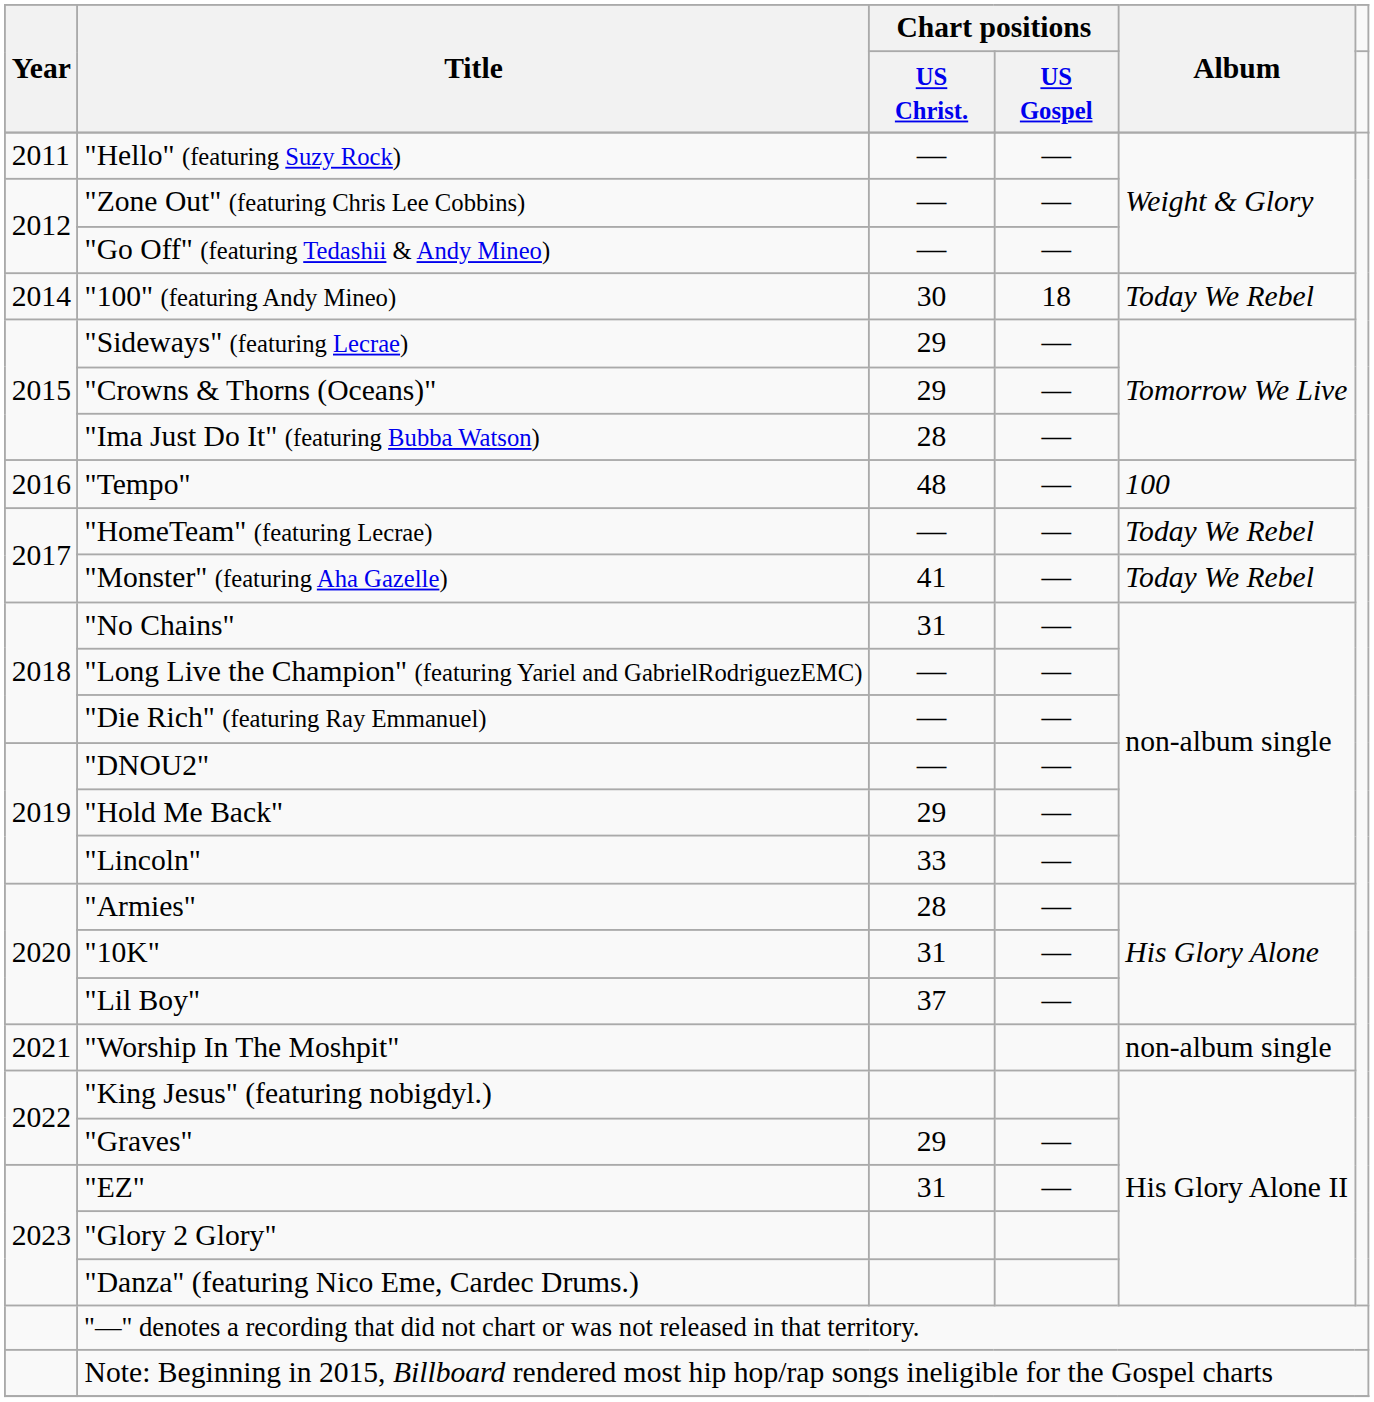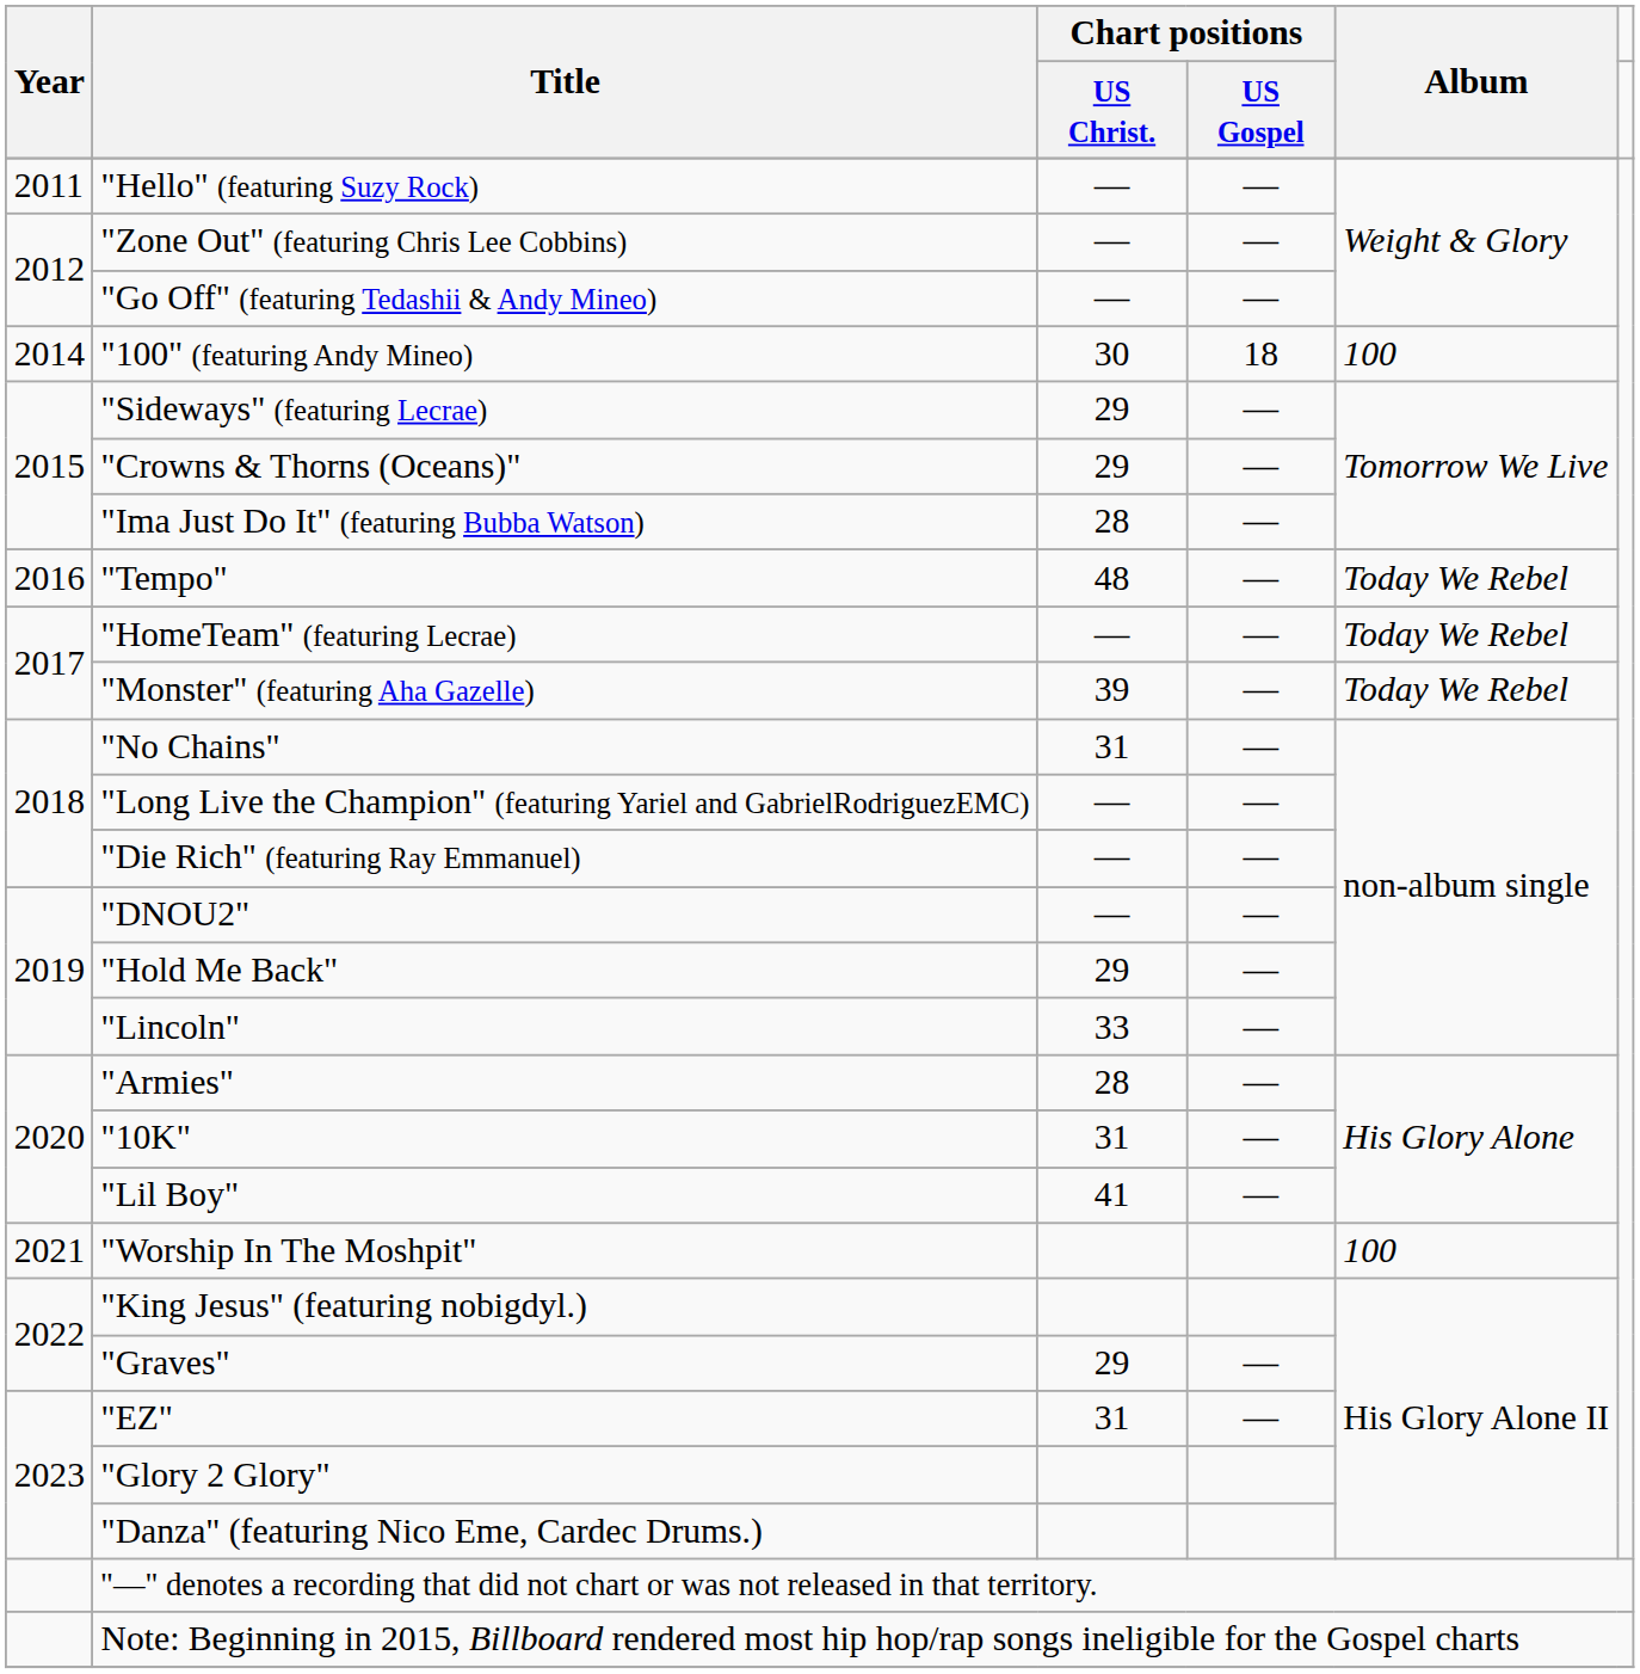"100" (featuring Andy Mineo) | Album: Today We Rebel -> 100
"Tempo" | Album: 100 -> Today We Rebel
"Monster" (featuring Aha Gazelle) | column 3: 41 -> 39
"Lil Boy" | column 3: 37 -> 41
"Worship In The Moshpit" | Album: non-album single -> 100
